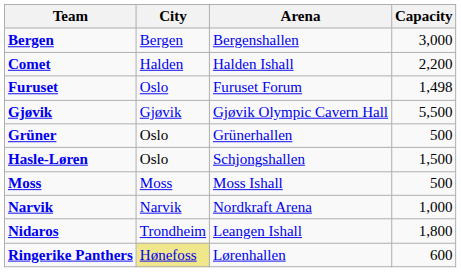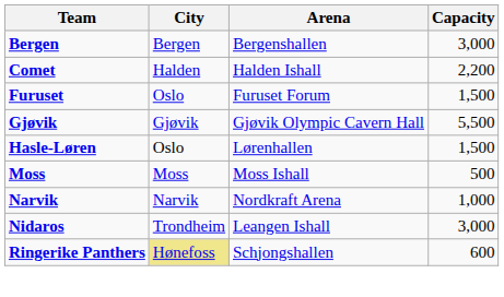Furuset | Capacity: 1,498 -> 1,500
- row: Grüner | Oslo | Grünerhallen | 500
Hasle-Løren | Arena: Schjongshallen -> Lørenhallen
Nidaros | Capacity: 1,800 -> 3,000
Ringerike Panthers | Arena: Lørenhallen -> Schjongshallen
